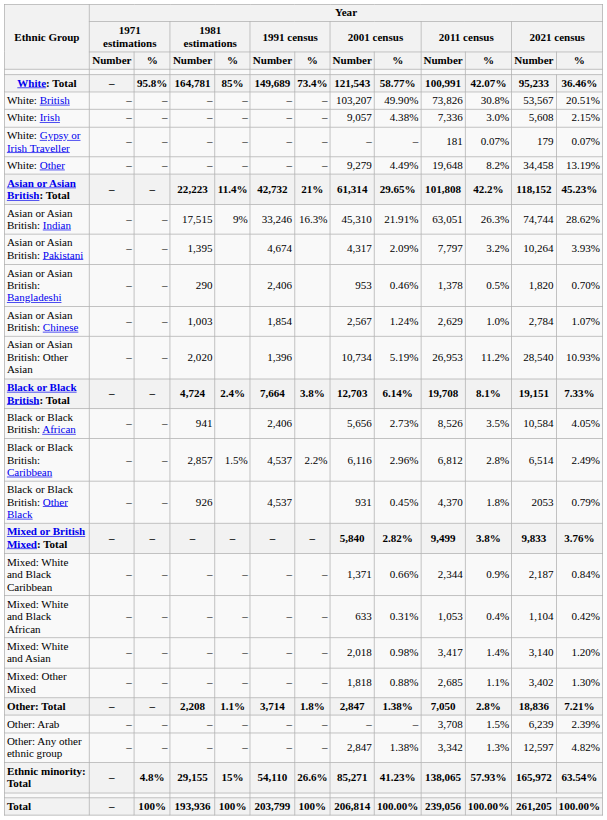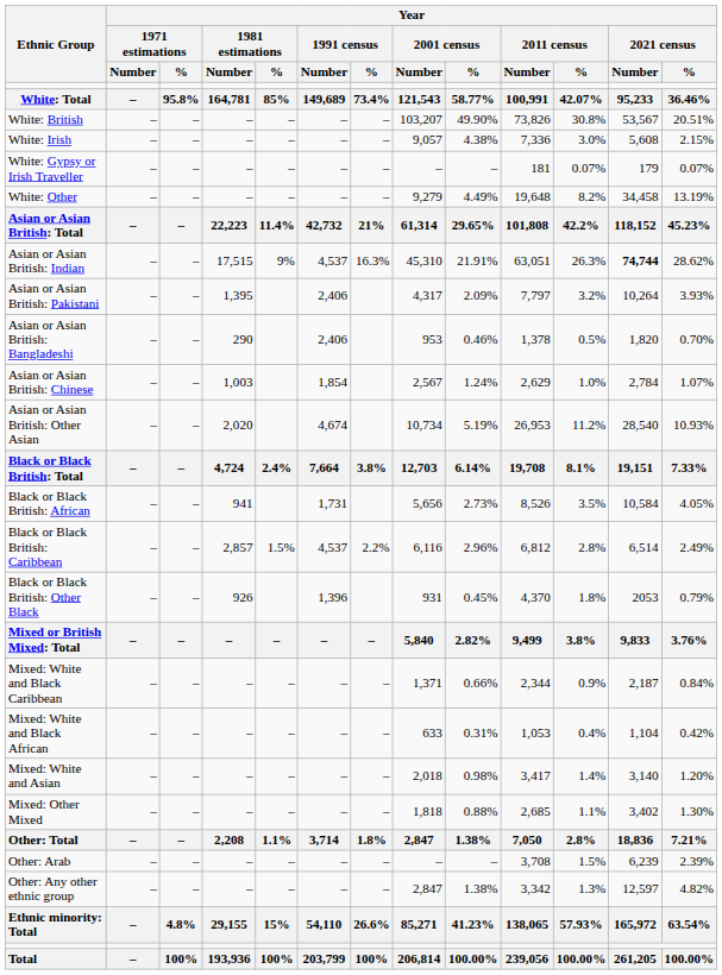Asian or Asian British: Indian | Year / 1991 census / Number: 33,246 -> 4,537
Asian or Asian British: Indian | Year / 2021 census / Number: normal -> bold
Asian or Asian British: Pakistani | Year / 1991 census / Number: 4,674 -> 2,406
Asian or Asian British: Other Asian | Year / 1991 census / Number: 1,396 -> 4,674
Black or Black British: African | Year / 1991 census / Number: 2,406 -> 1,731
Black or Black British: Other Black | Year / 1991 census / Number: 4,537 -> 1,396
